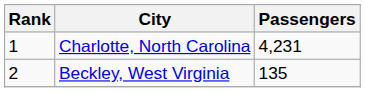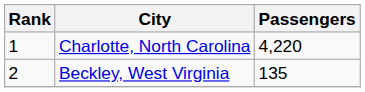Charlotte, North Carolina | Passengers: 4,231 -> 4,220
